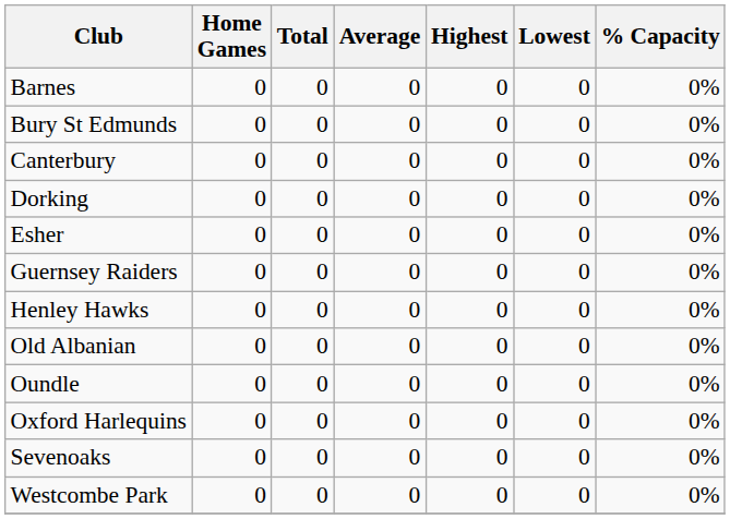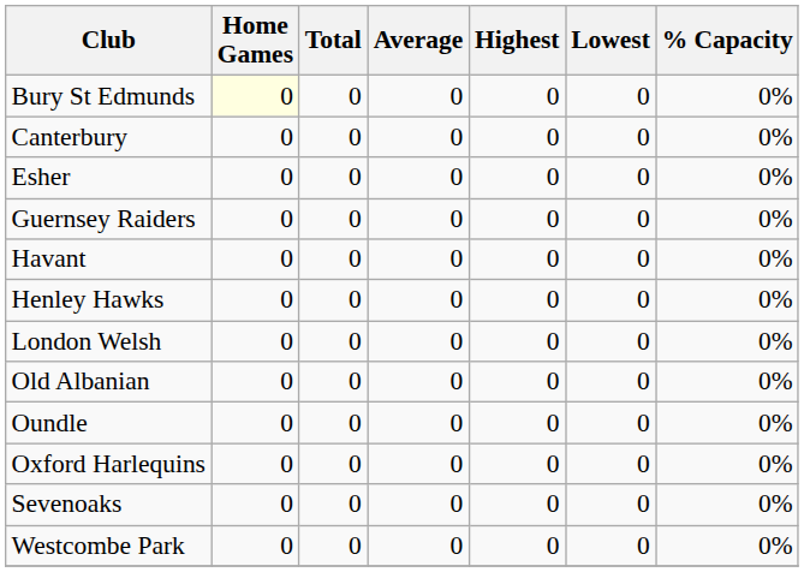- row: Barnes | 0 | 0 | 0 | 0 | 0 | 0%
Bury St Edmunds | Home Games: no background -> lightyellow background
- row: Dorking | 0 | 0 | 0 | 0 | 0 | 0%
+ row: Havant | 0 | 0 | 0 | 0 | 0 | 0%
+ row: London Welsh | 0 | 0 | 0 | 0 | 0 | 0%
